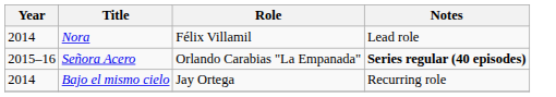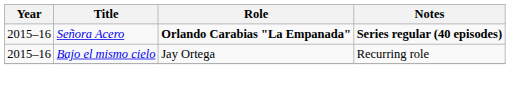- row: 2014 | Nora | Félix Villamil | Lead role
Señora Acero | Role: normal -> bold
Bajo el mismo cielo | Year: 2014 -> 2015–16
